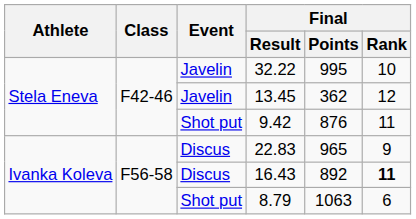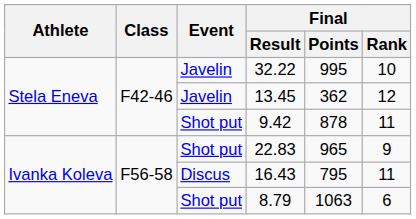9.42 | Final / Points: 876 -> 878
22.83 | Event: Discus -> Shot put
16.43 | Final / Points: 892 -> 795
16.43 | Final / Rank: bold -> normal
